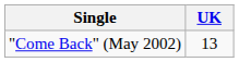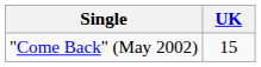"Come Back" (May 2002) | UK: 13 -> 15
